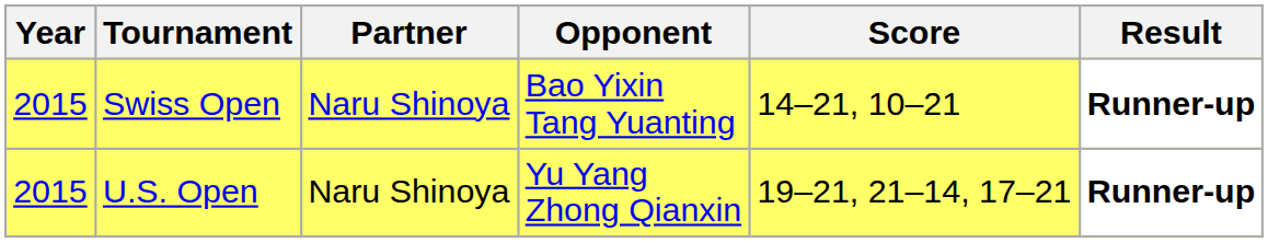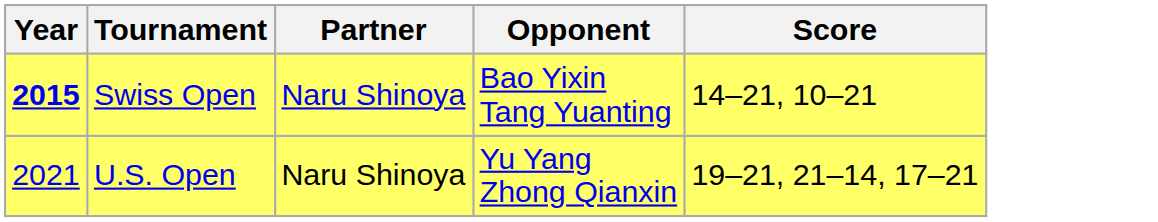- column: Result | Runner-up | Runner-up
Swiss Open | Year: normal -> bold
U.S. Open | Year: 2015 -> 2021
